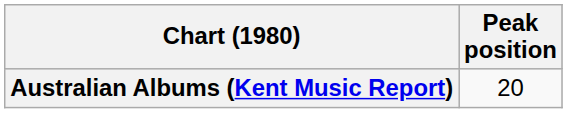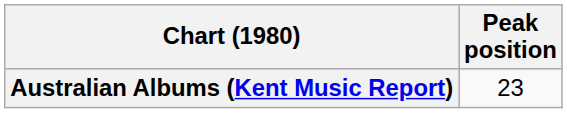Australian Albums (Kent Music Report) | Peak position: 20 -> 23
